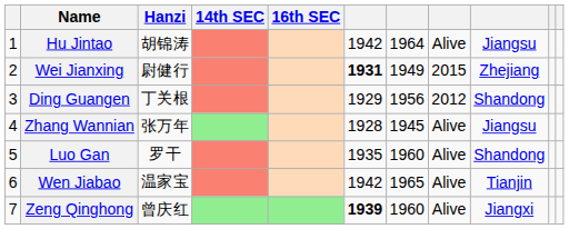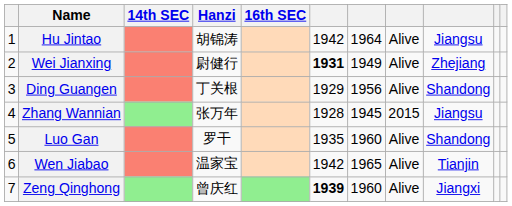columns swapped: Hanzi <-> 14th SEC
Wei Jianxing | column 8: 2015 -> Alive
Ding Guangen | column 8: 2012 -> Alive
Zhang Wannian | column 8: Alive -> 2015
